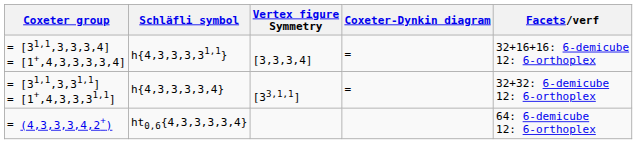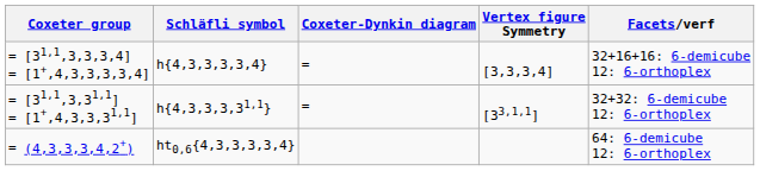columns swapped: Coxeter-Dynkin diagram <-> Vertex figure Symmetry
= [31,1,3,3,3,4] = [1+,4,3,3,3,3,4] | Schläfli symbol: h{4,3,3,3,31,1} -> h{4,3,3,3,3,4}
= [31,1,3,31,1] = [1+,4,3,3,31,1] | Schläfli symbol: h{4,3,3,3,3,4} -> h{4,3,3,3,31,1}
